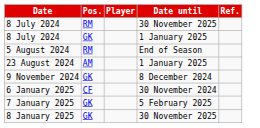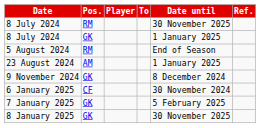+ column: To
